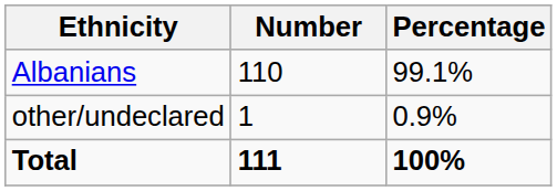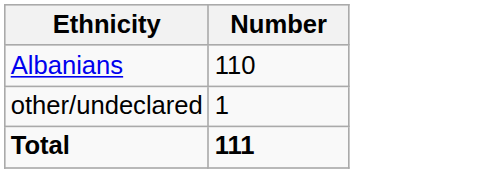- column: Percentage | 99.1% | 0.9% | 100%
